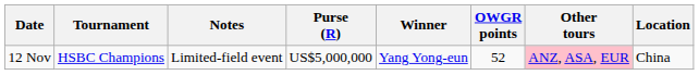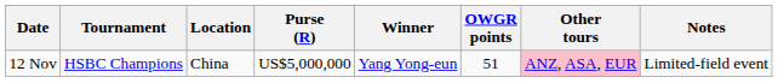columns swapped: Location <-> Notes
12 Nov | OWGR points: 52 -> 51
